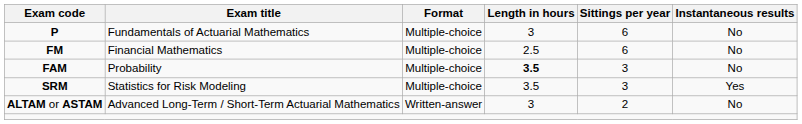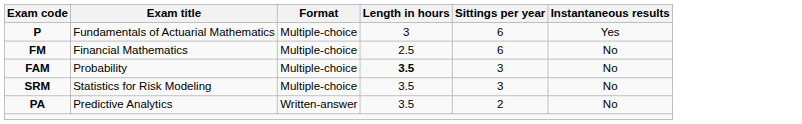P | Instantaneous results: No -> Yes
SRM | Instantaneous results: Yes -> No
- row: ALTAM or ASTAM | Advanced Long-Term / Short-Term Actuarial Mathematics | Written-answer | 3 | 2 | No
+ row: PA | Predictive Analytics | Written-answer | 3.5 | 2 | No
